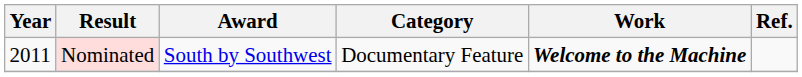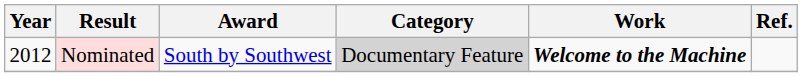Nominated | Year: 2011 -> 2012
Nominated | Category: no background -> lightgrey background
